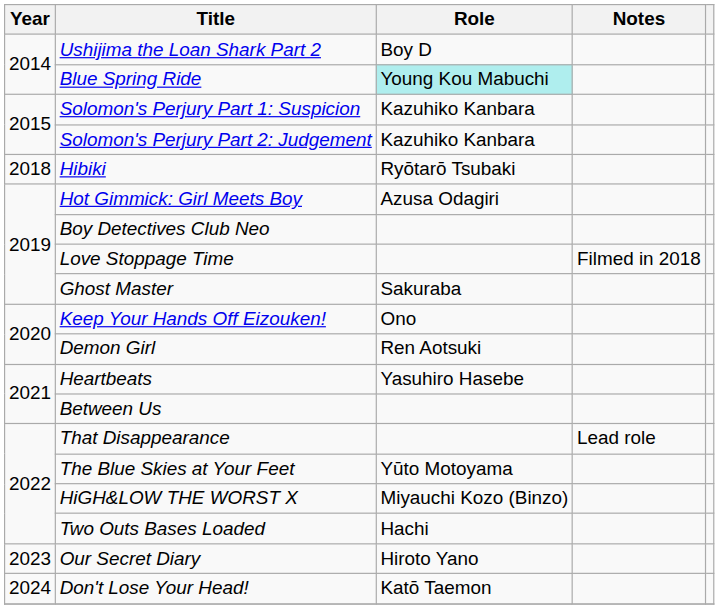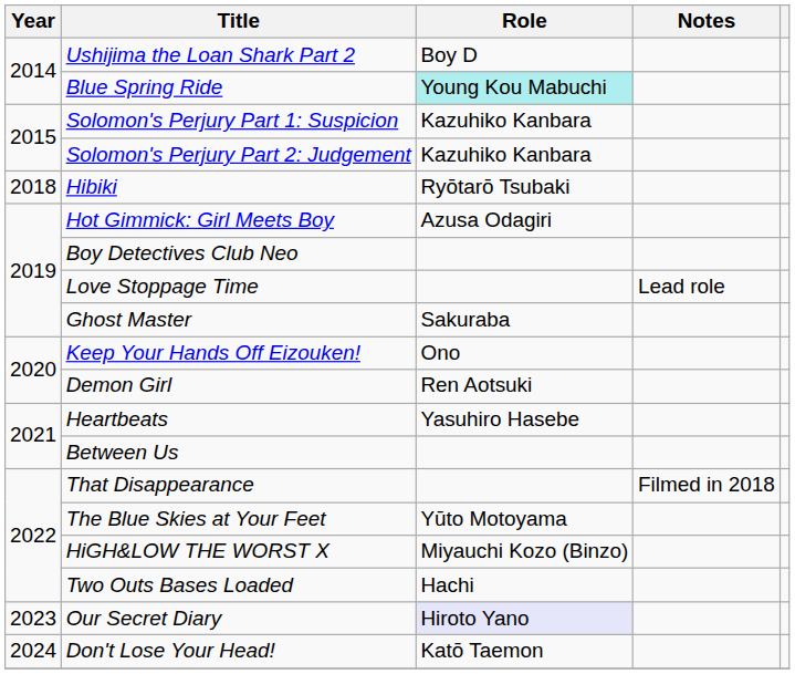Love Stoppage Time | Notes: Filmed in 2018 -> Lead role
That Disappearance | Notes: Lead role -> Filmed in 2018
Our Secret Diary | Role: no background -> lavender background
